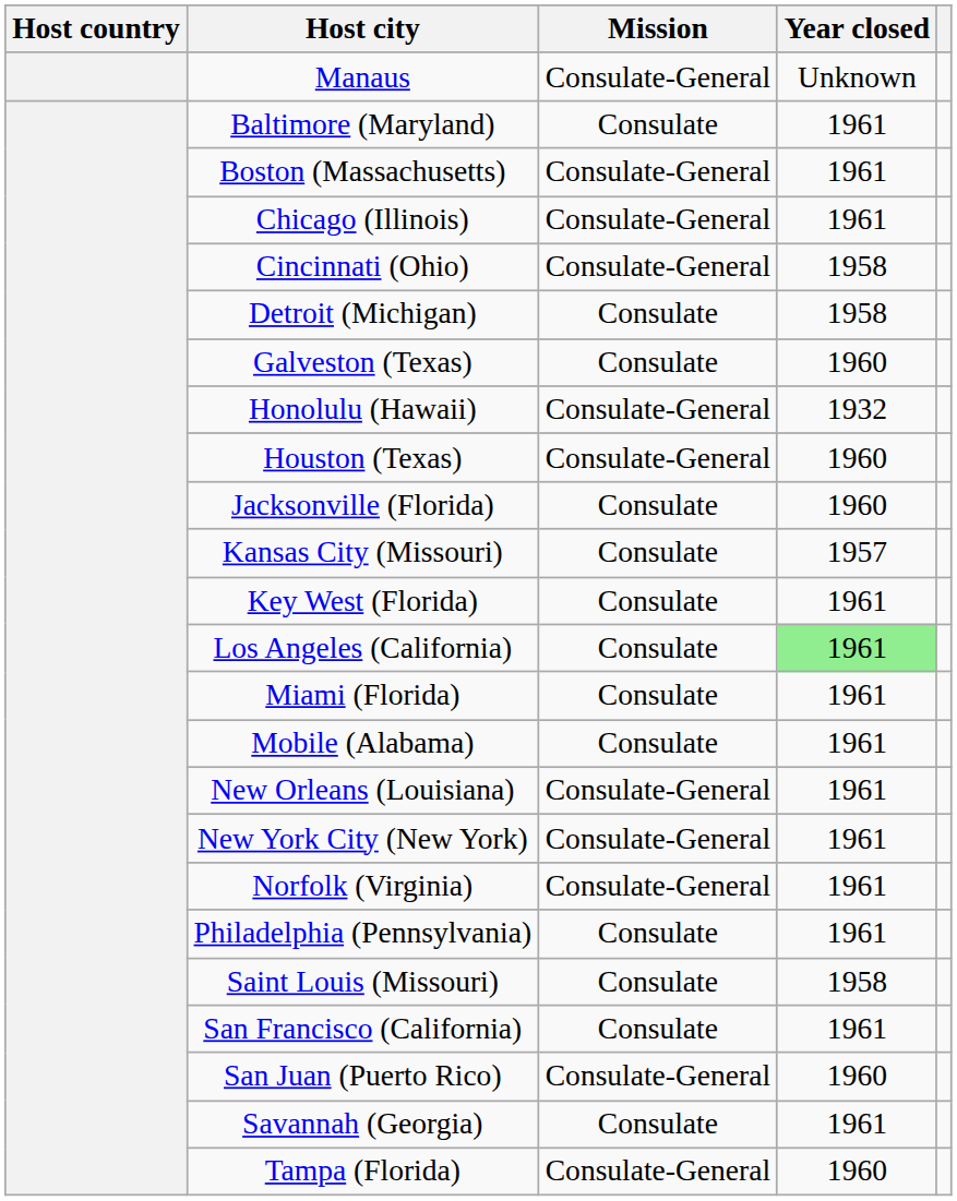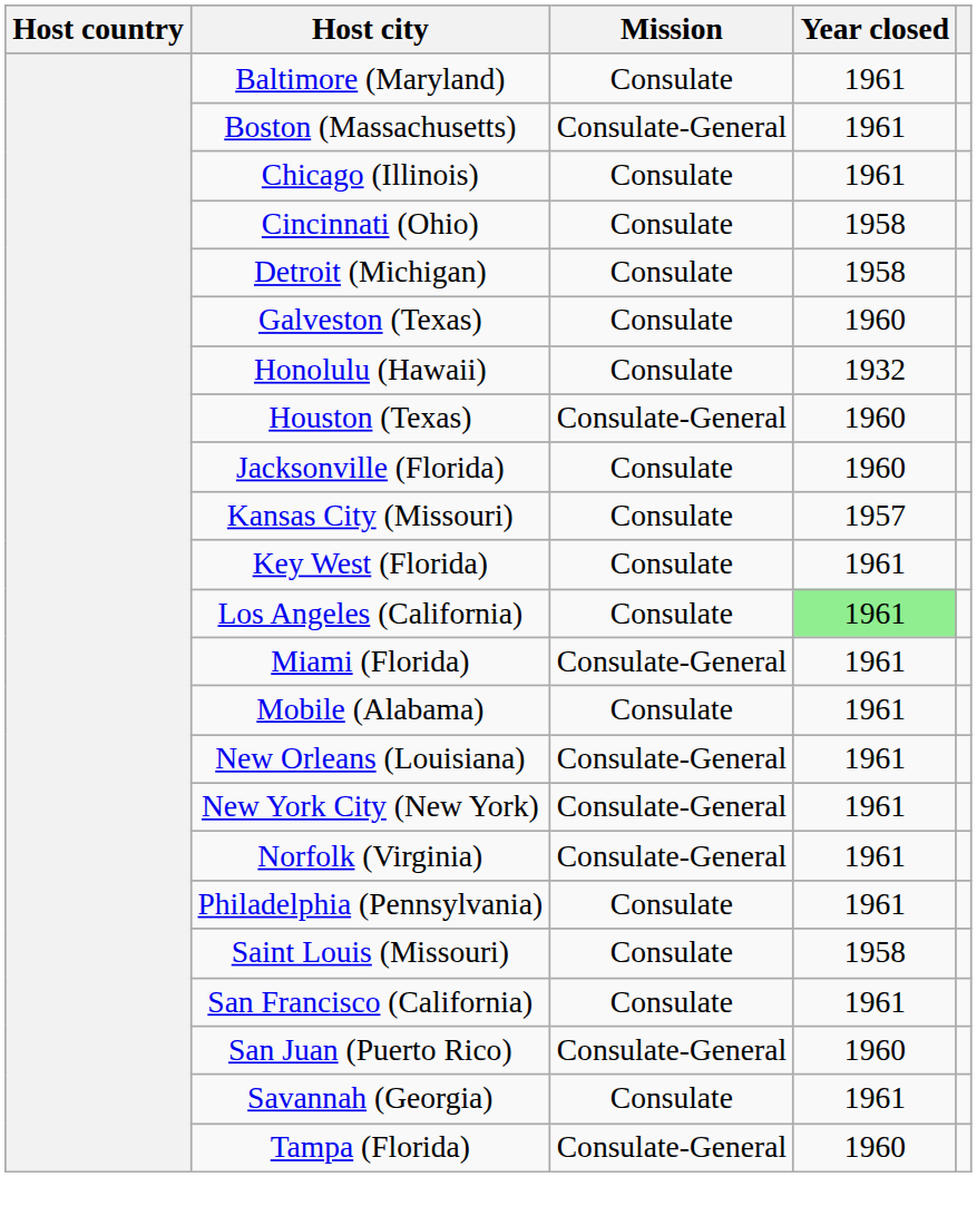- row: Manaus | Consulate-General | Unknown
Chicago (Illinois) | Mission: Consulate-General -> Consulate
Cincinnati (Ohio) | Mission: Consulate-General -> Consulate
Honolulu (Hawaii) | Mission: Consulate-General -> Consulate
Miami (Florida) | Mission: Consulate -> Consulate-General
